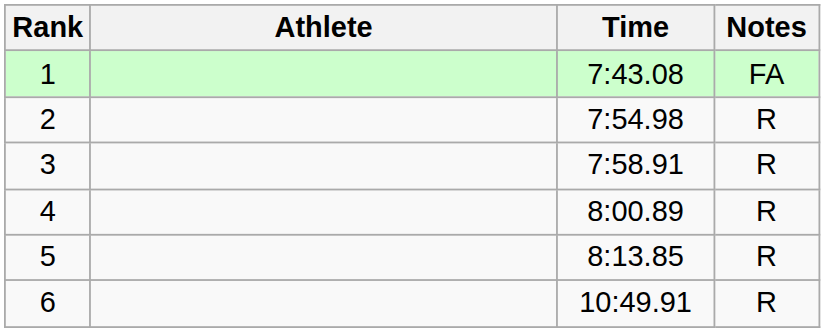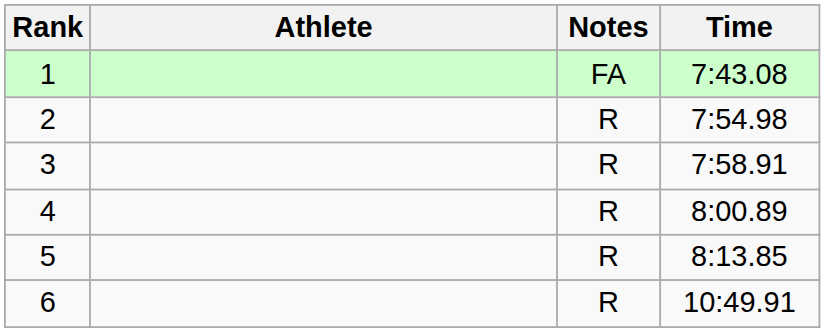columns swapped: Time <-> Notes
